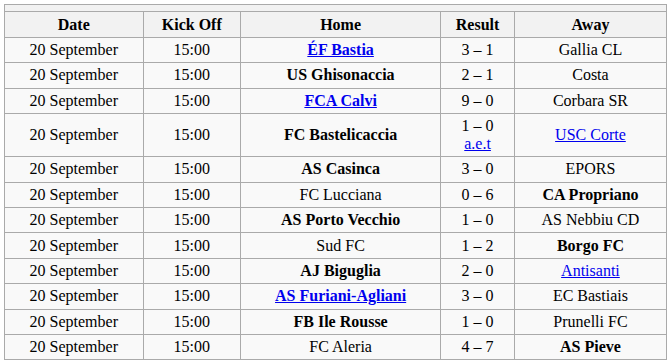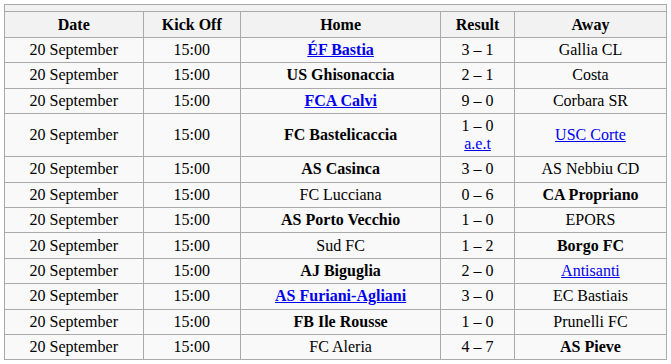AS Casinca | Away: EPORS -> AS Nebbiu CD
AS Porto Vecchio | Away: AS Nebbiu CD -> EPORS
